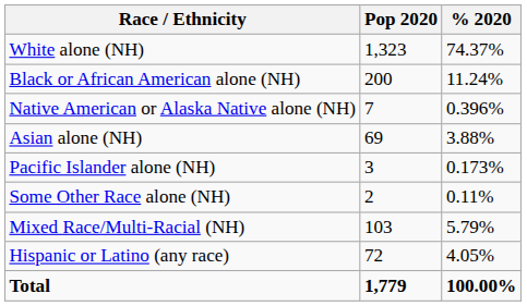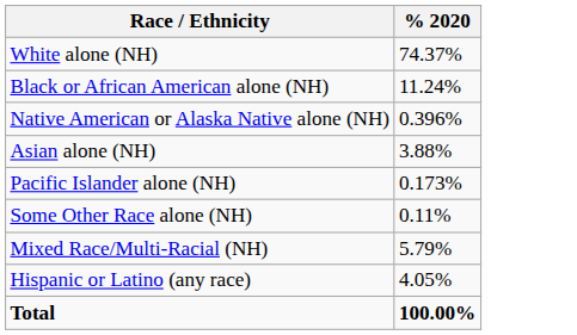- column: Pop 2020 | 1,323 | 200 | 7 | 69 | 3 | 2 | 103 | 72 | 1,779
